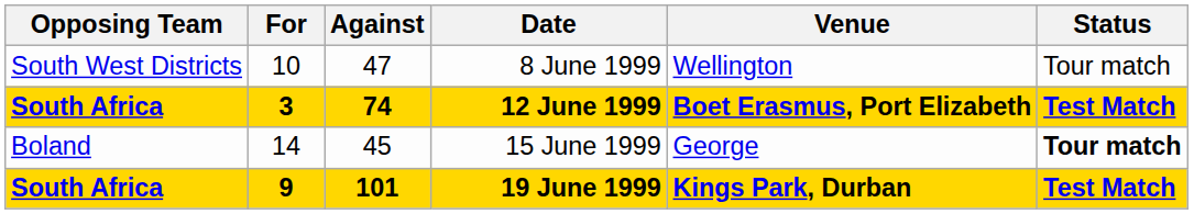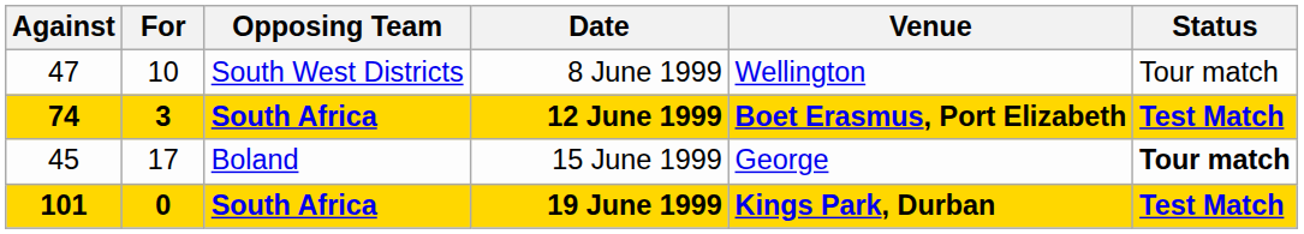columns swapped: Opposing Team <-> Against
15 June 1999 | For: 14 -> 17
19 June 1999 | For: 9 -> 0
